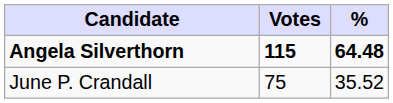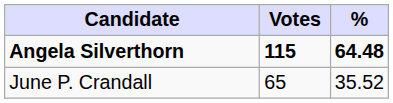June P. Crandall | Votes: 75 -> 65
